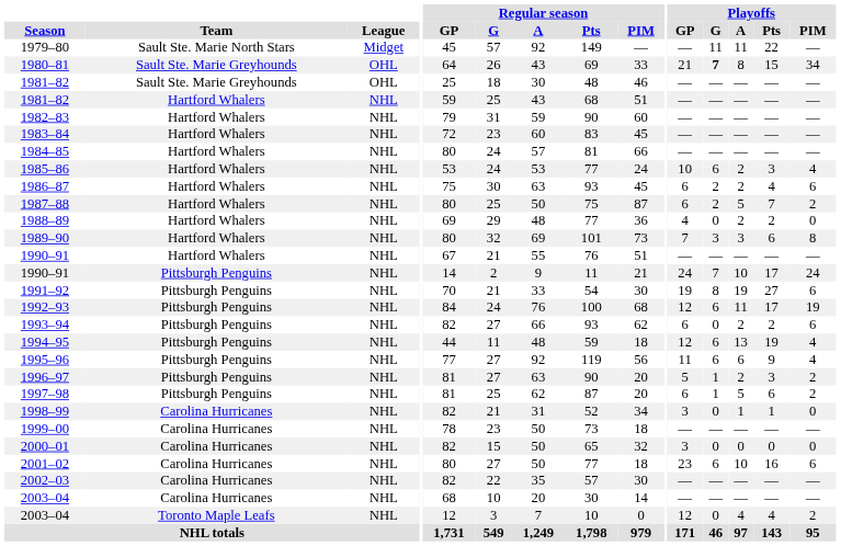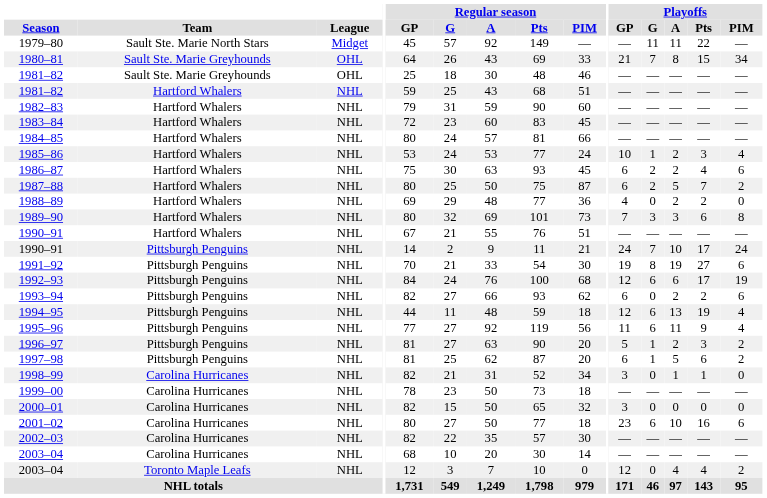1980–81 | Playoffs / G: bold -> normal
1985–86 | Playoffs / G: 6 -> 1
1992–93 | Playoffs / A: 11 -> 6
1995–96 | Playoffs / A: 6 -> 11
